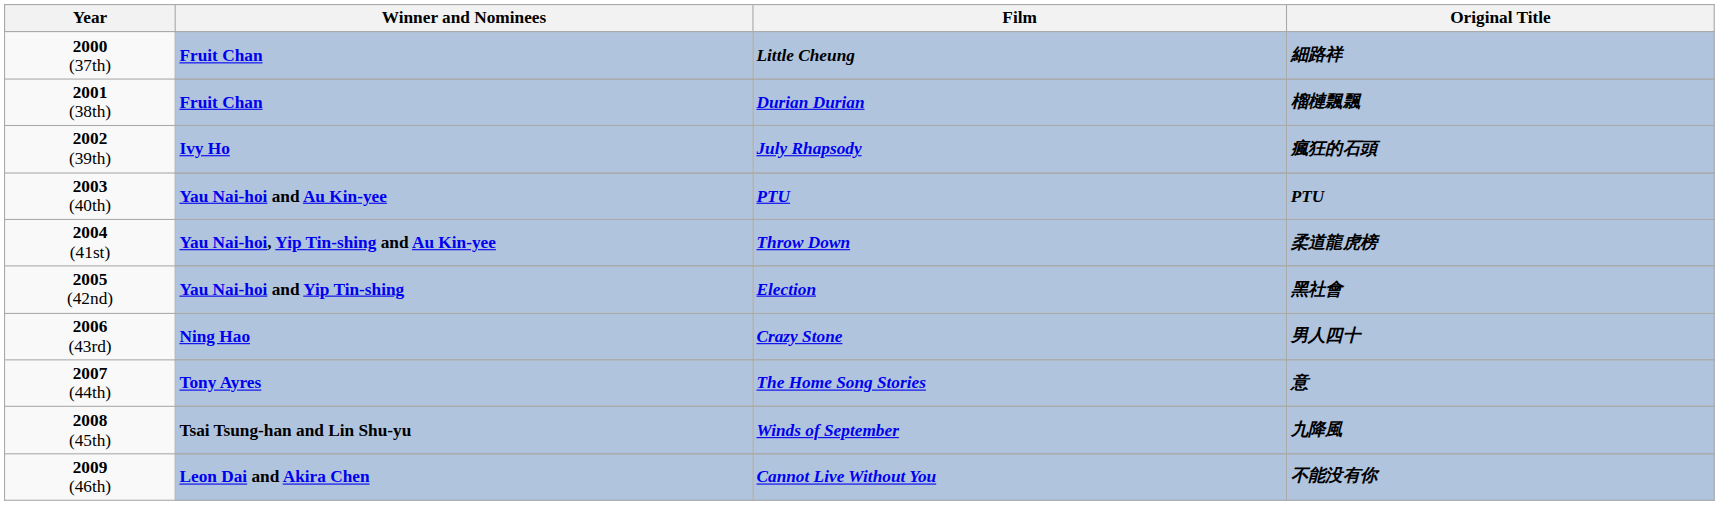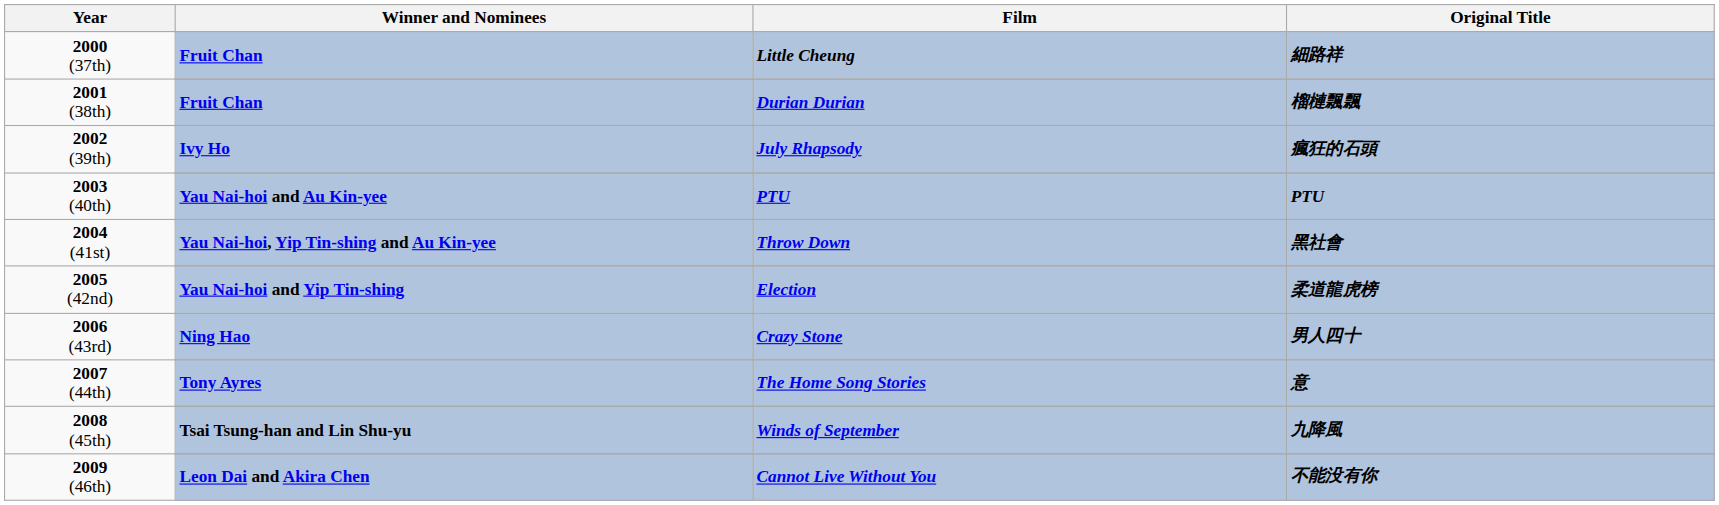Throw Down | Original Title: 柔道龍虎榜 -> 黑社會
Election | Original Title: 黑社會 -> 柔道龍虎榜
